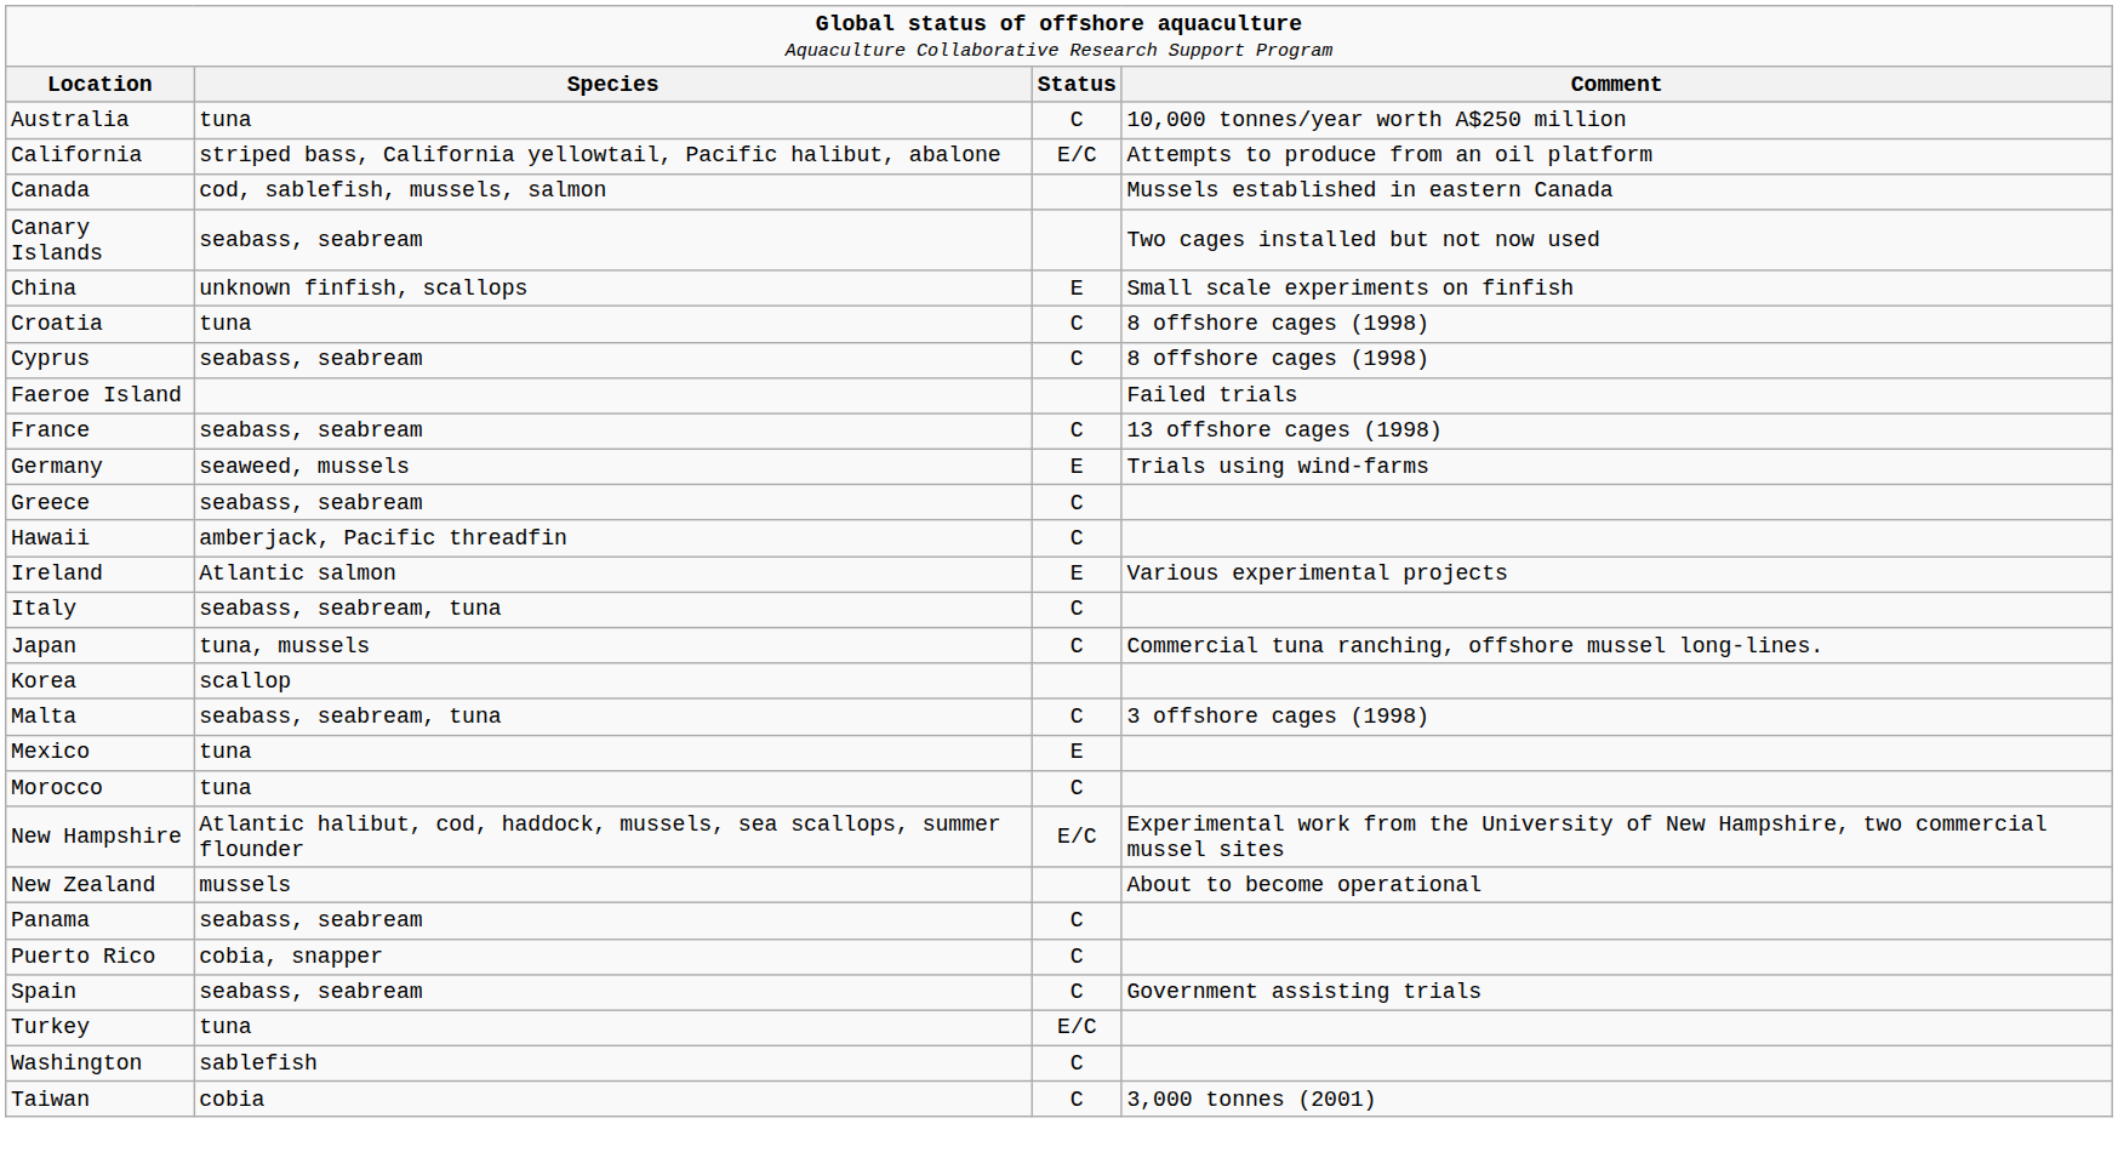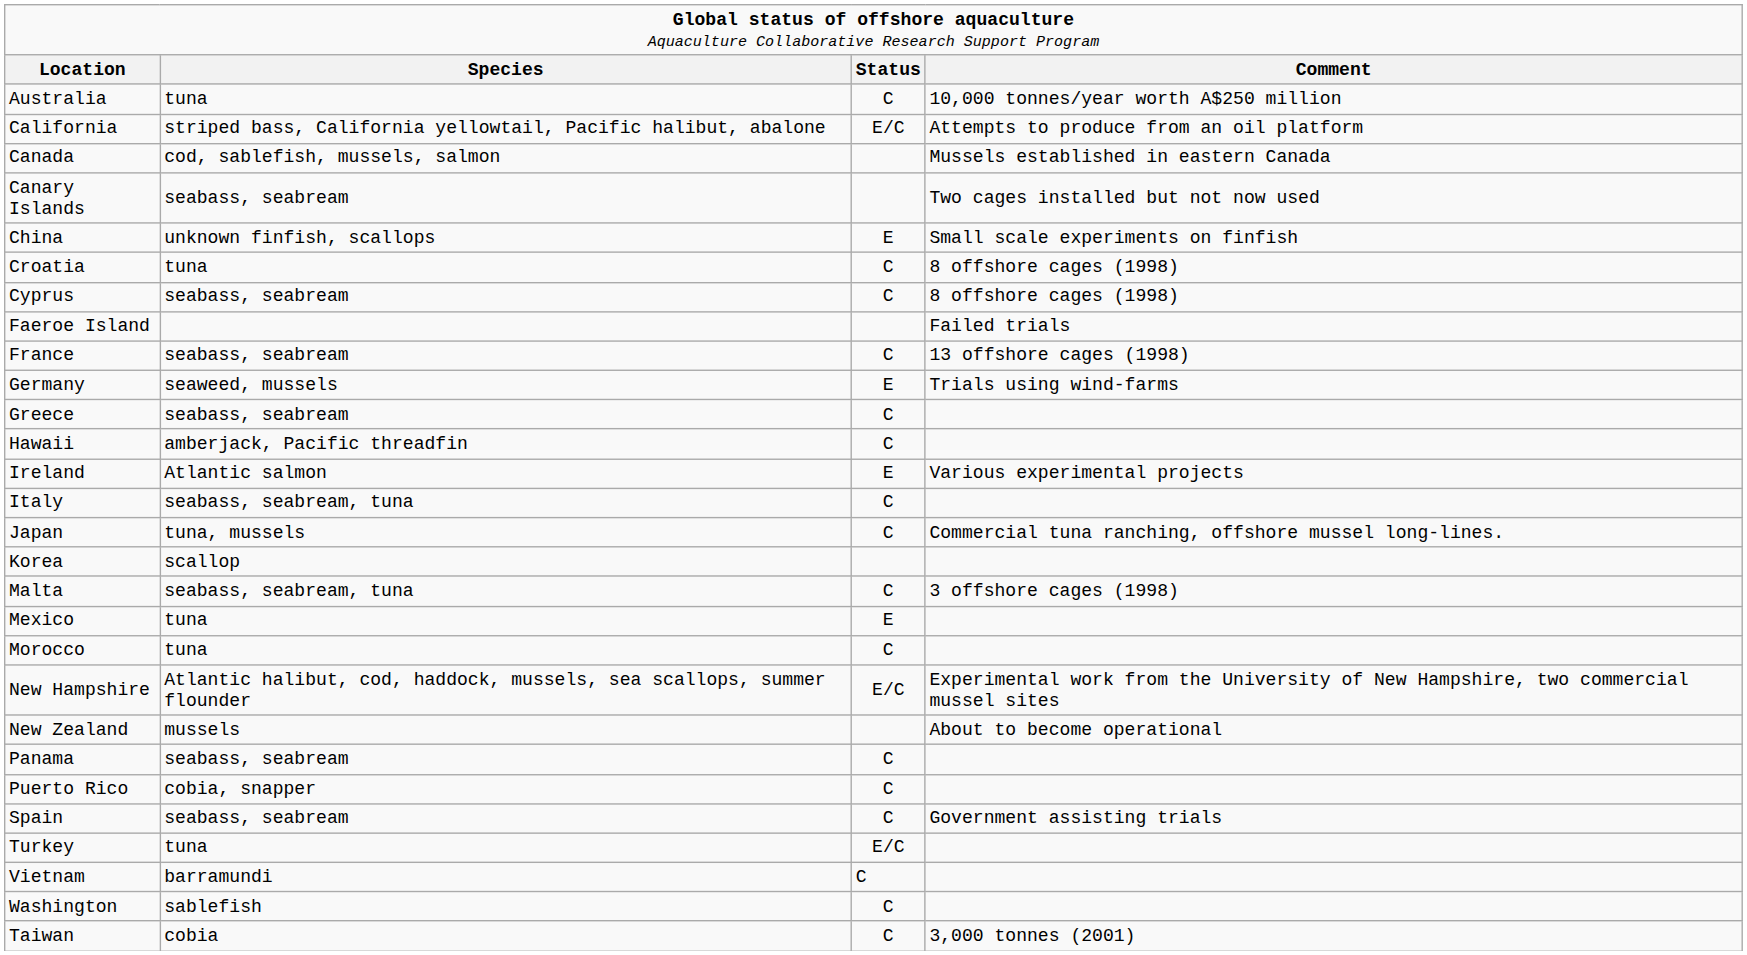+ row: Vietnam | barramundi | C
